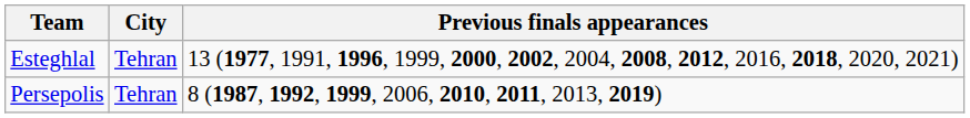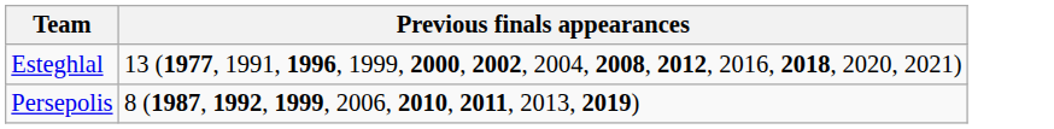- column: City | Tehran | Tehran
